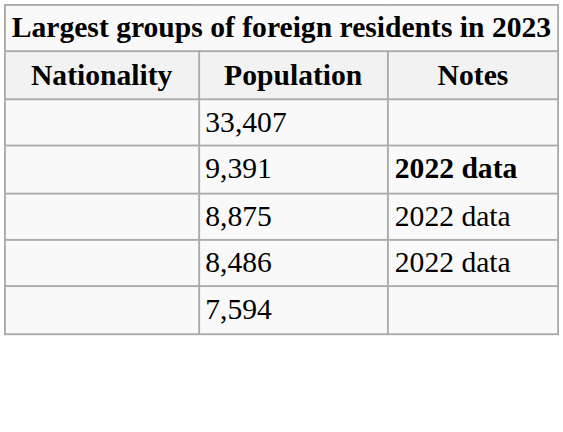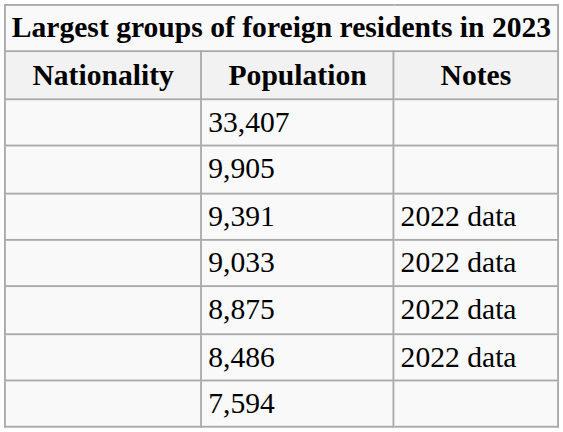+ row: 9,905
9,391 | Notes: bold -> normal
+ row: 9,033 | 2022 data
